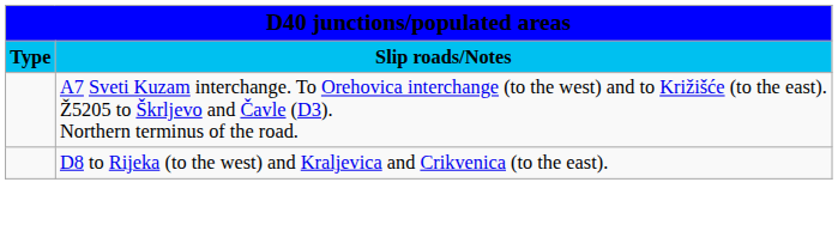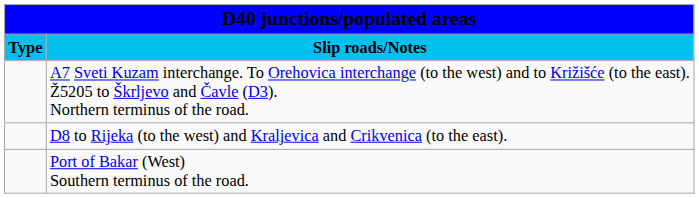+ row: Port of Bakar (West) Southern terminus of the road.
